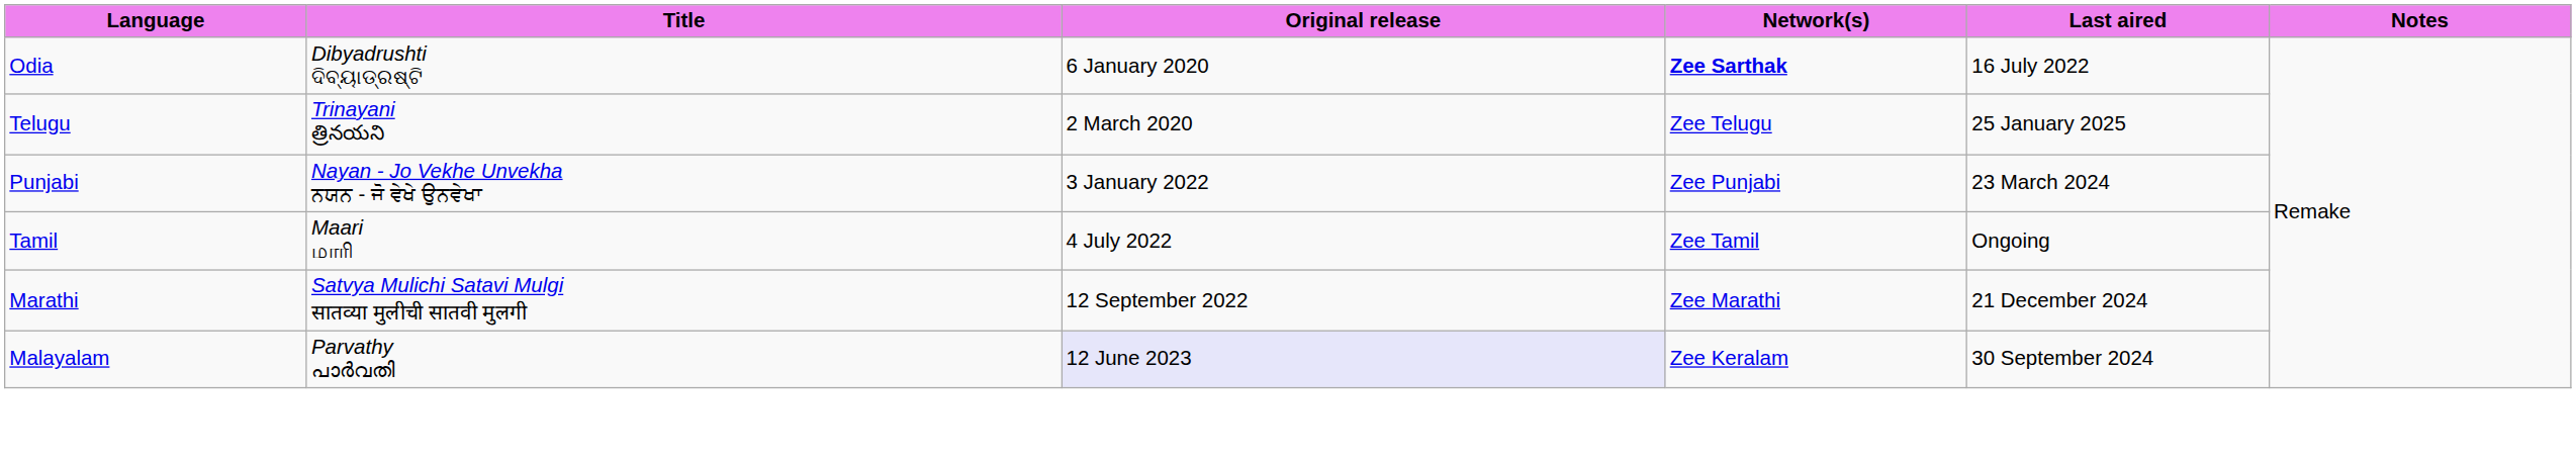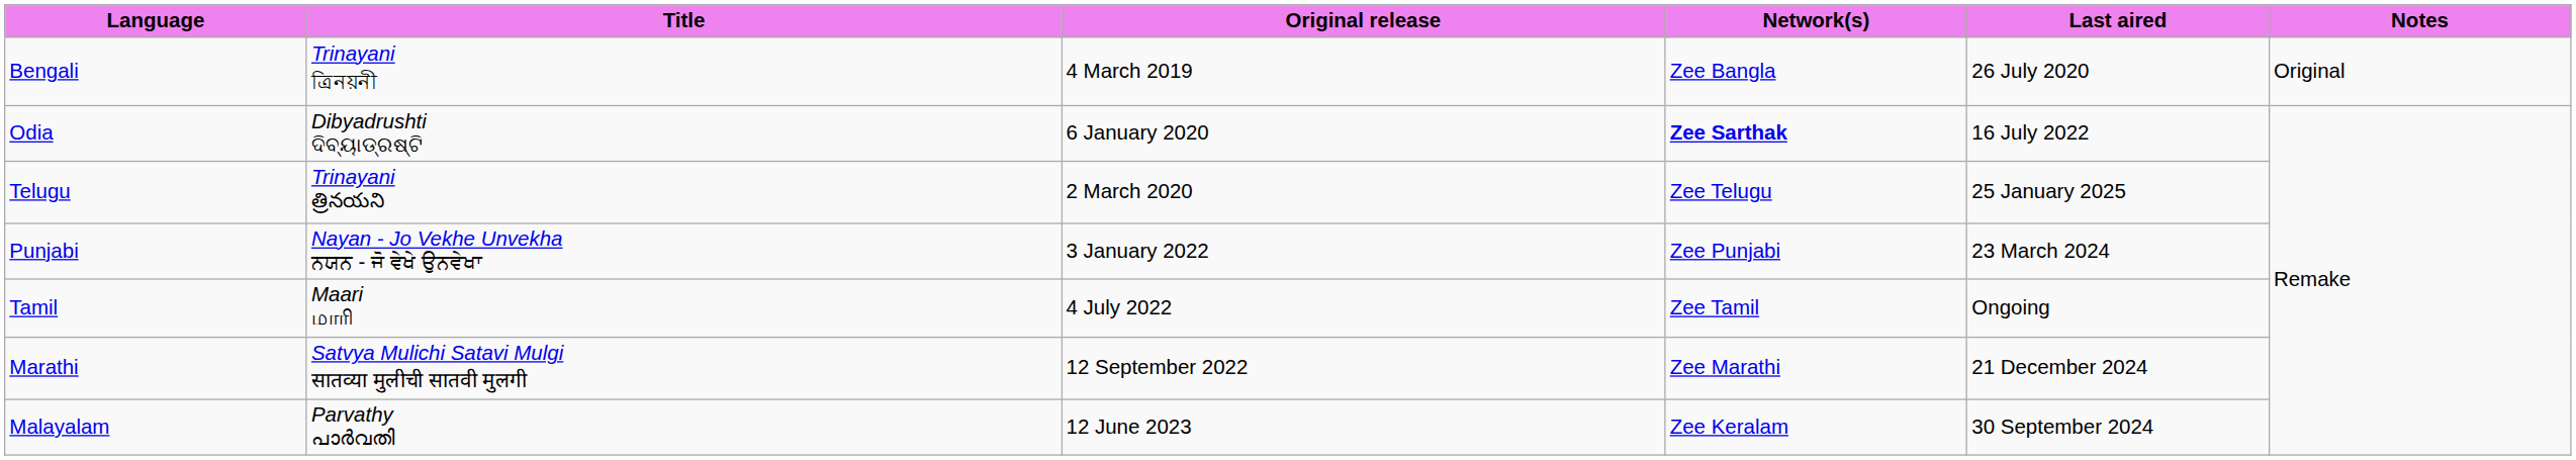+ row: Bengali | Trinayani ত্রিনয়নী | 4 March 2019 | Zee Bangla | 26 July 2020 | Original
Malayalam | Original release: lavender background -> no background
